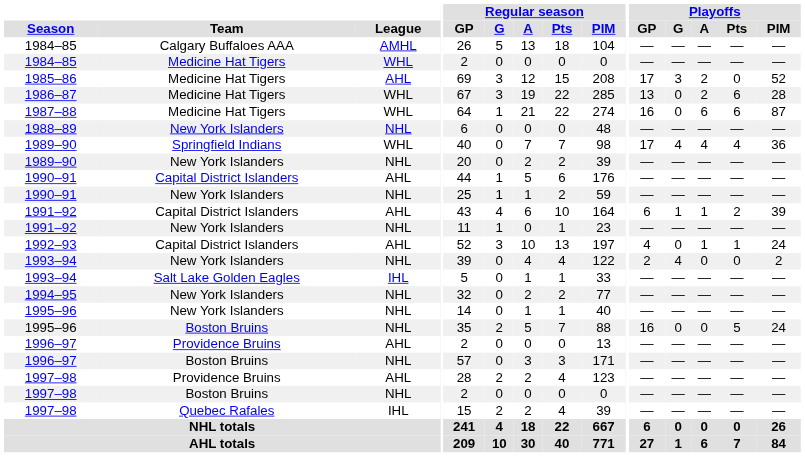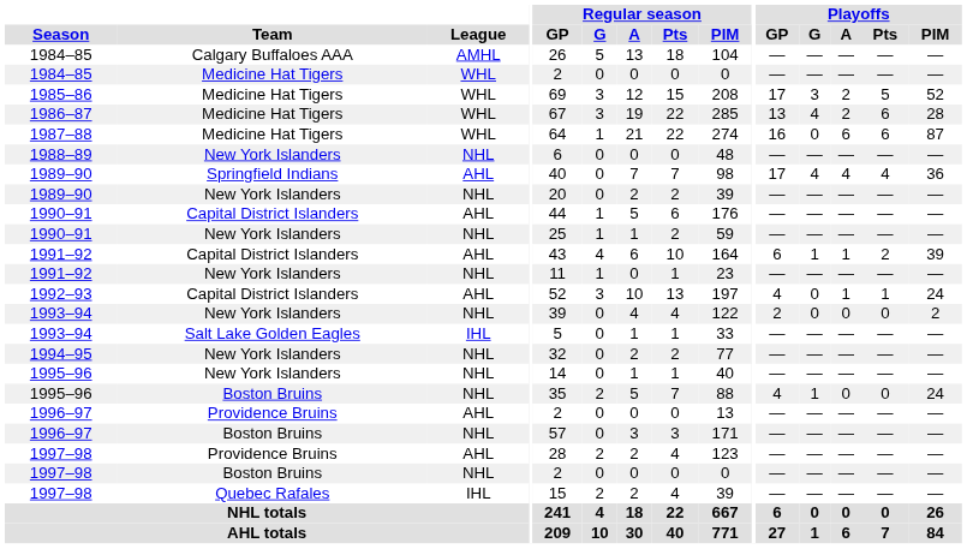1985–86 | League: AHL -> WHL
1985–86 | Playoffs / Pts: 0 -> 5
1986–87 | Playoffs / G: 0 -> 4
1989–90 / Springfield Indians | League: WHL -> AHL
1993–94 / New York Islanders | Playoffs / G: 4 -> 0
1995–96 / Boston Bruins | Playoffs / GP: 16 -> 4
1995–96 / Boston Bruins | Playoffs / G: 0 -> 1
1995–96 / Boston Bruins | Playoffs / Pts: 5 -> 0
